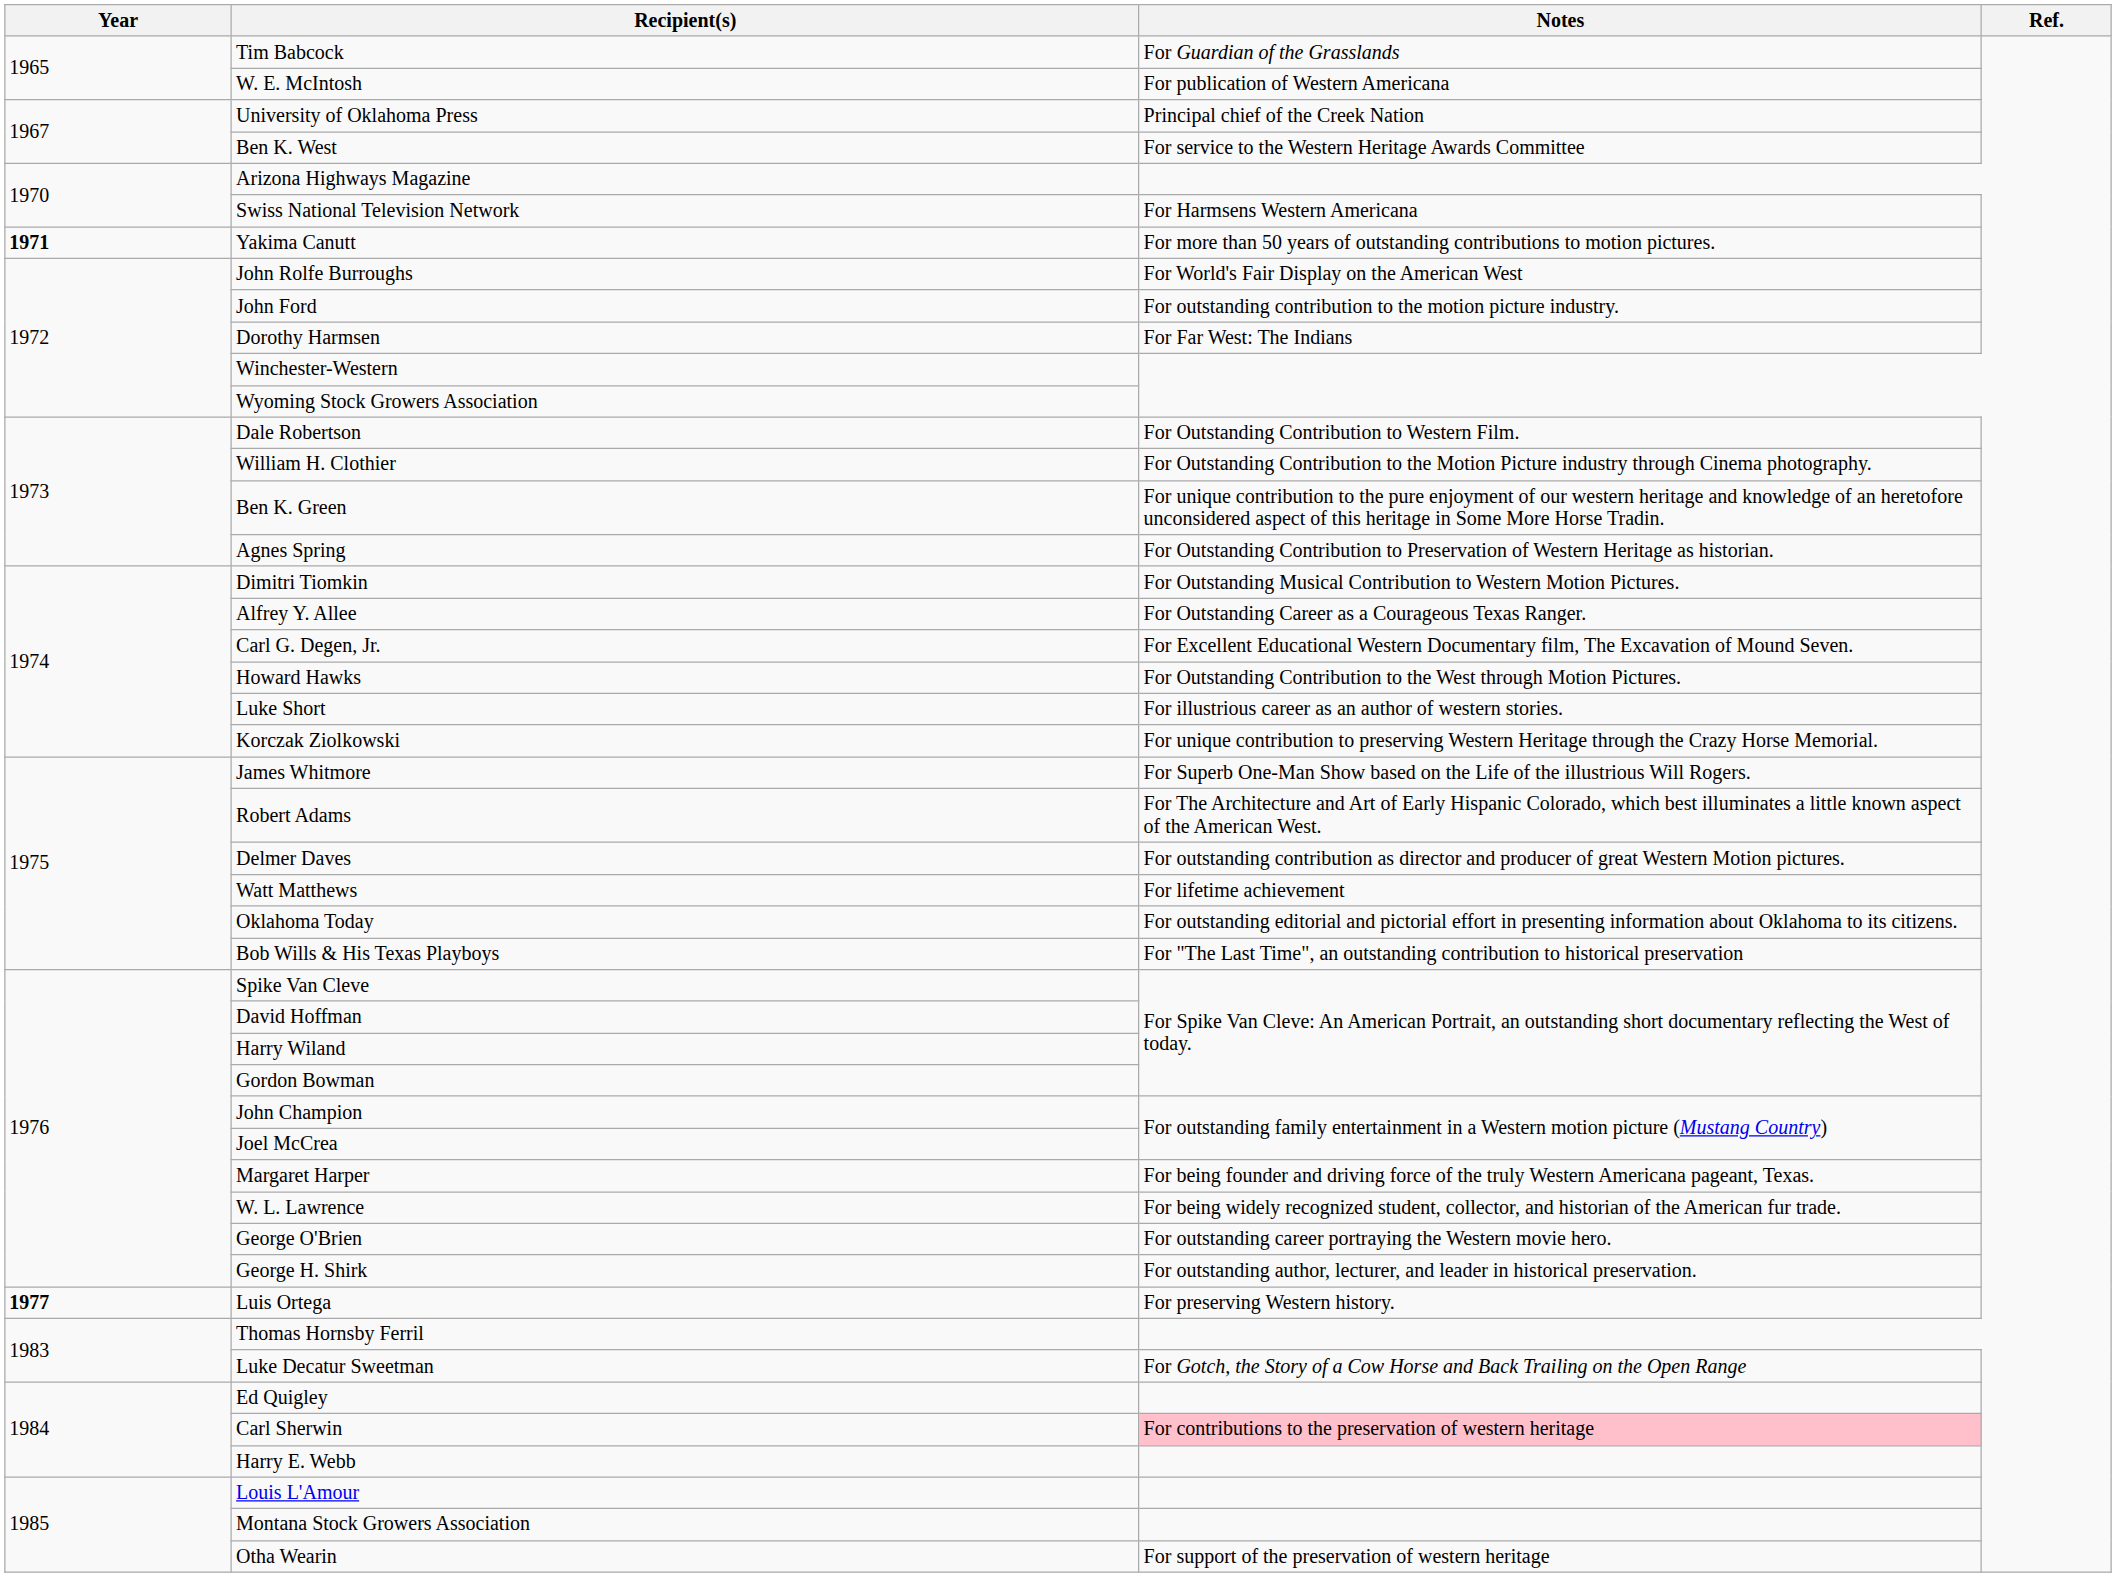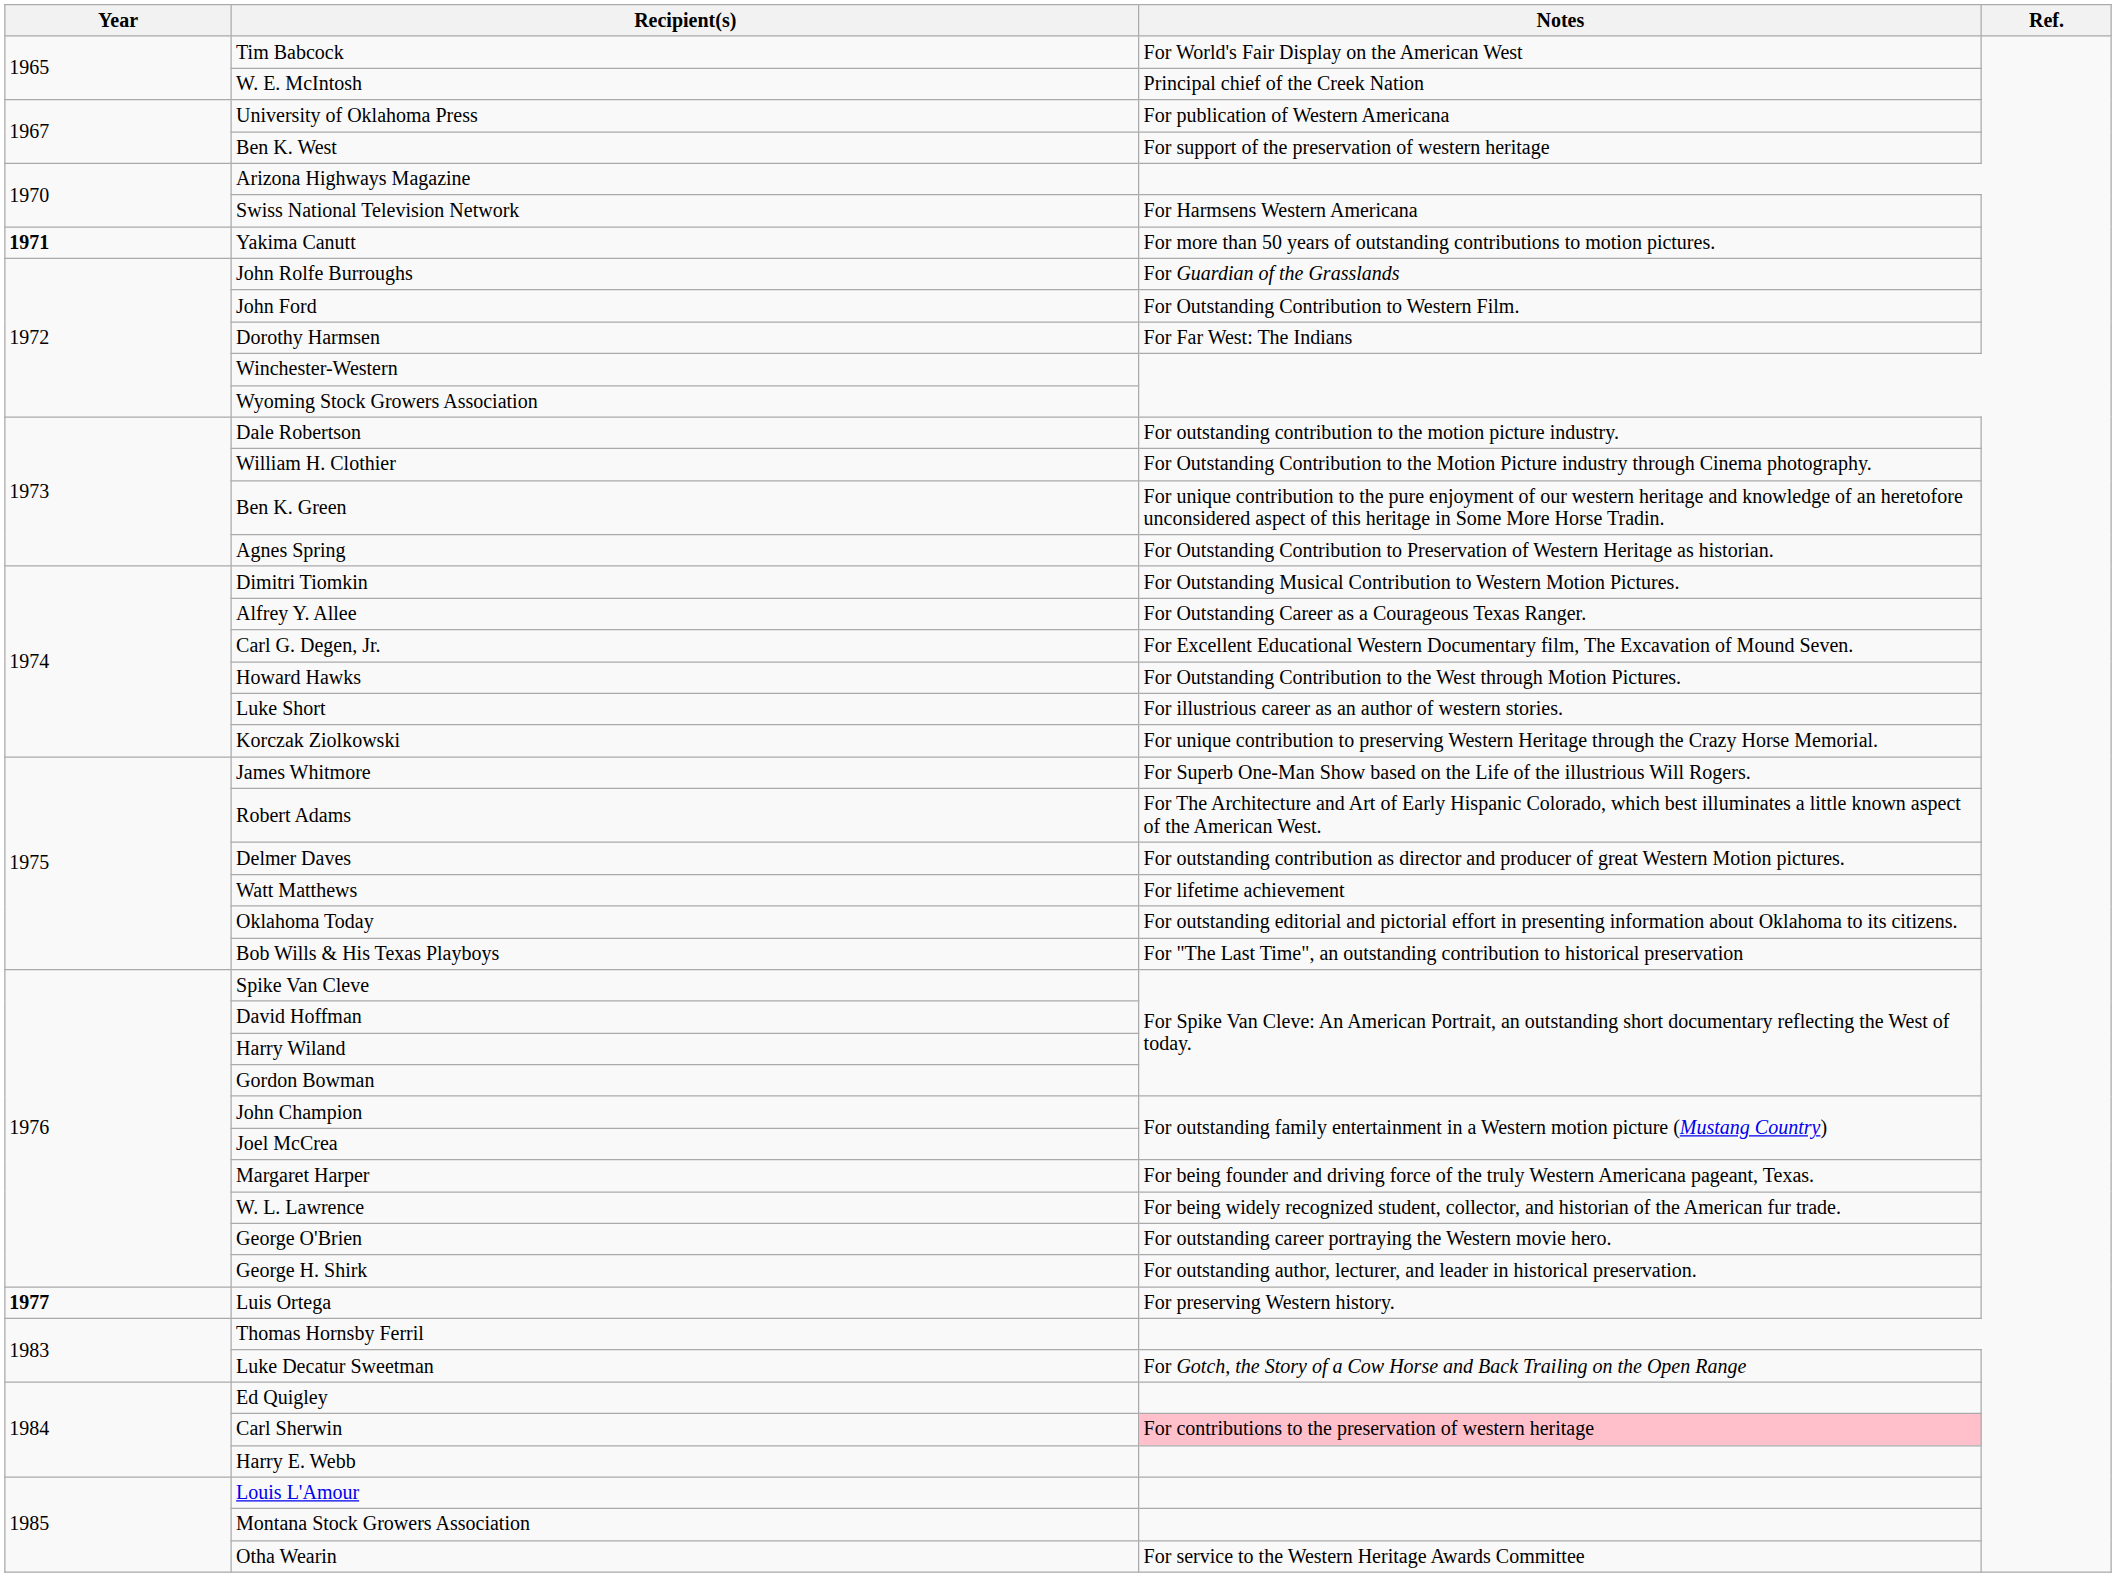Tim Babcock | Notes: For Guardian of the Grasslands -> For World's Fair Display on the American West
W. E. McIntosh | Notes: For publication of Western Americana -> Principal chief of the Creek Nation
University of Oklahoma Press | Notes: Principal chief of the Creek Nation -> For publication of Western Americana
Ben K. West | Notes: For service to the Western Heritage Awards Committee -> For support of the preservation of western heritage
John Rolfe Burroughs | Notes: For World's Fair Display on the American West -> For Guardian of the Grasslands
John Ford | Notes: For outstanding contribution to the motion picture industry. -> For Outstanding Contribution to Western Film.
Dale Robertson | Notes: For Outstanding Contribution to Western Film. -> For outstanding contribution to the motion picture industry.
Otha Wearin | Notes: For support of the preservation of western heritage -> For service to the Western Heritage Awards Committee
